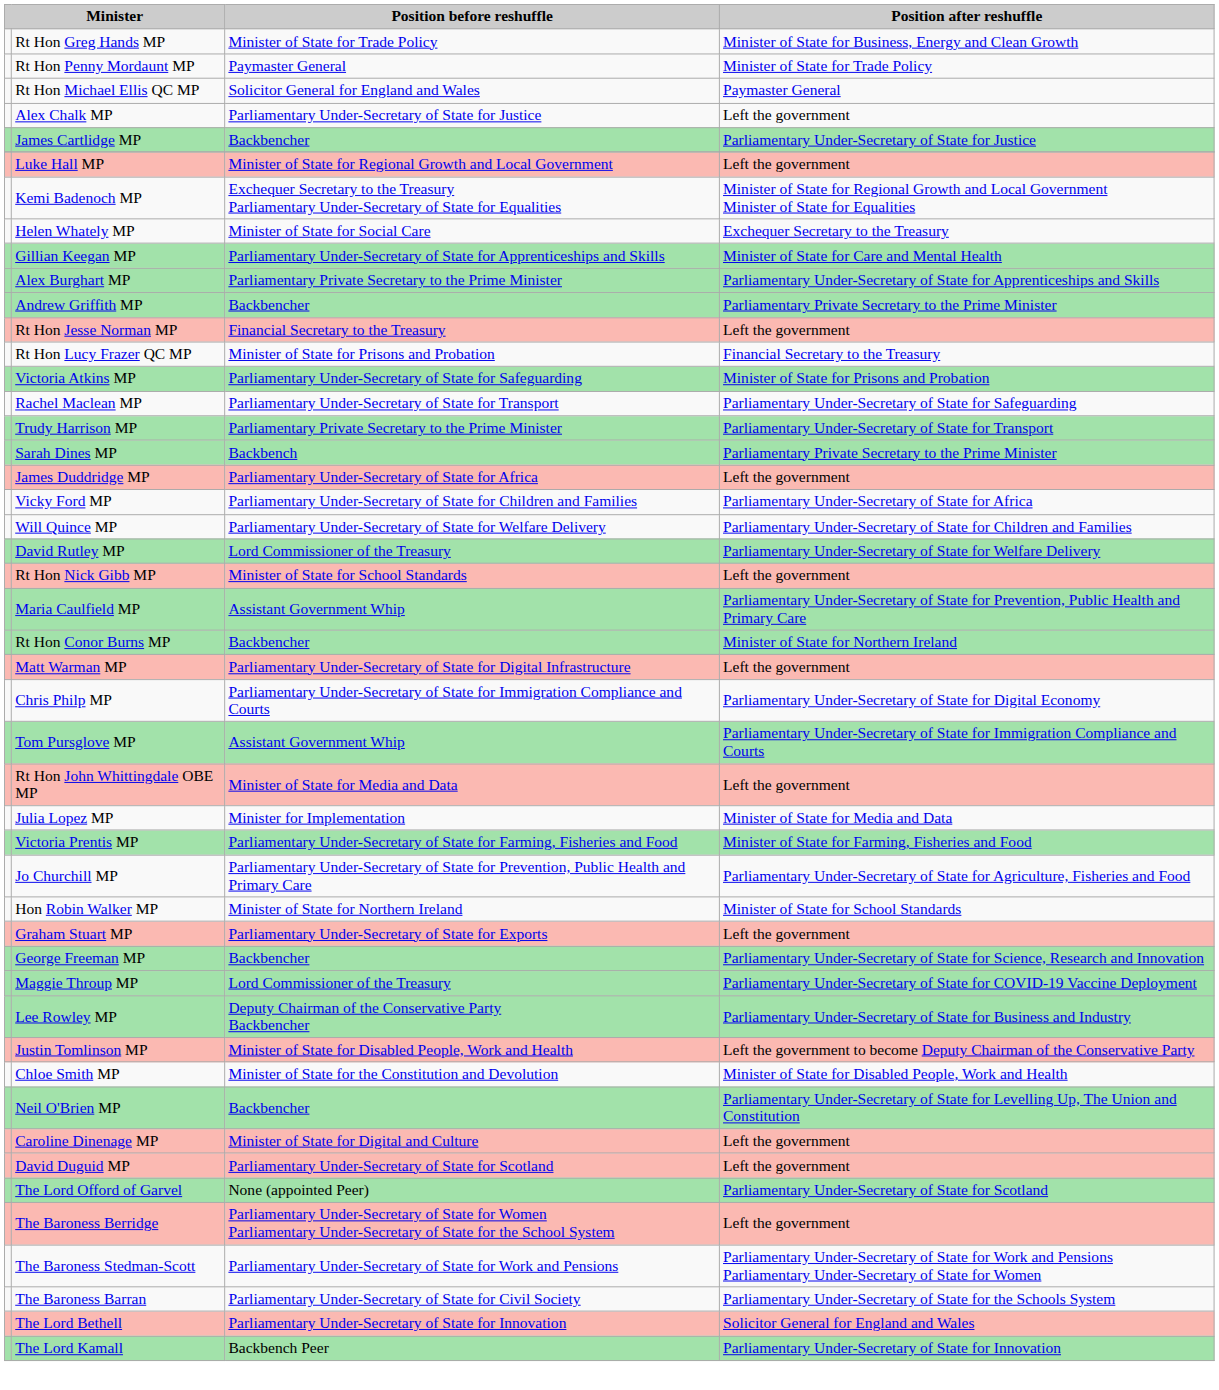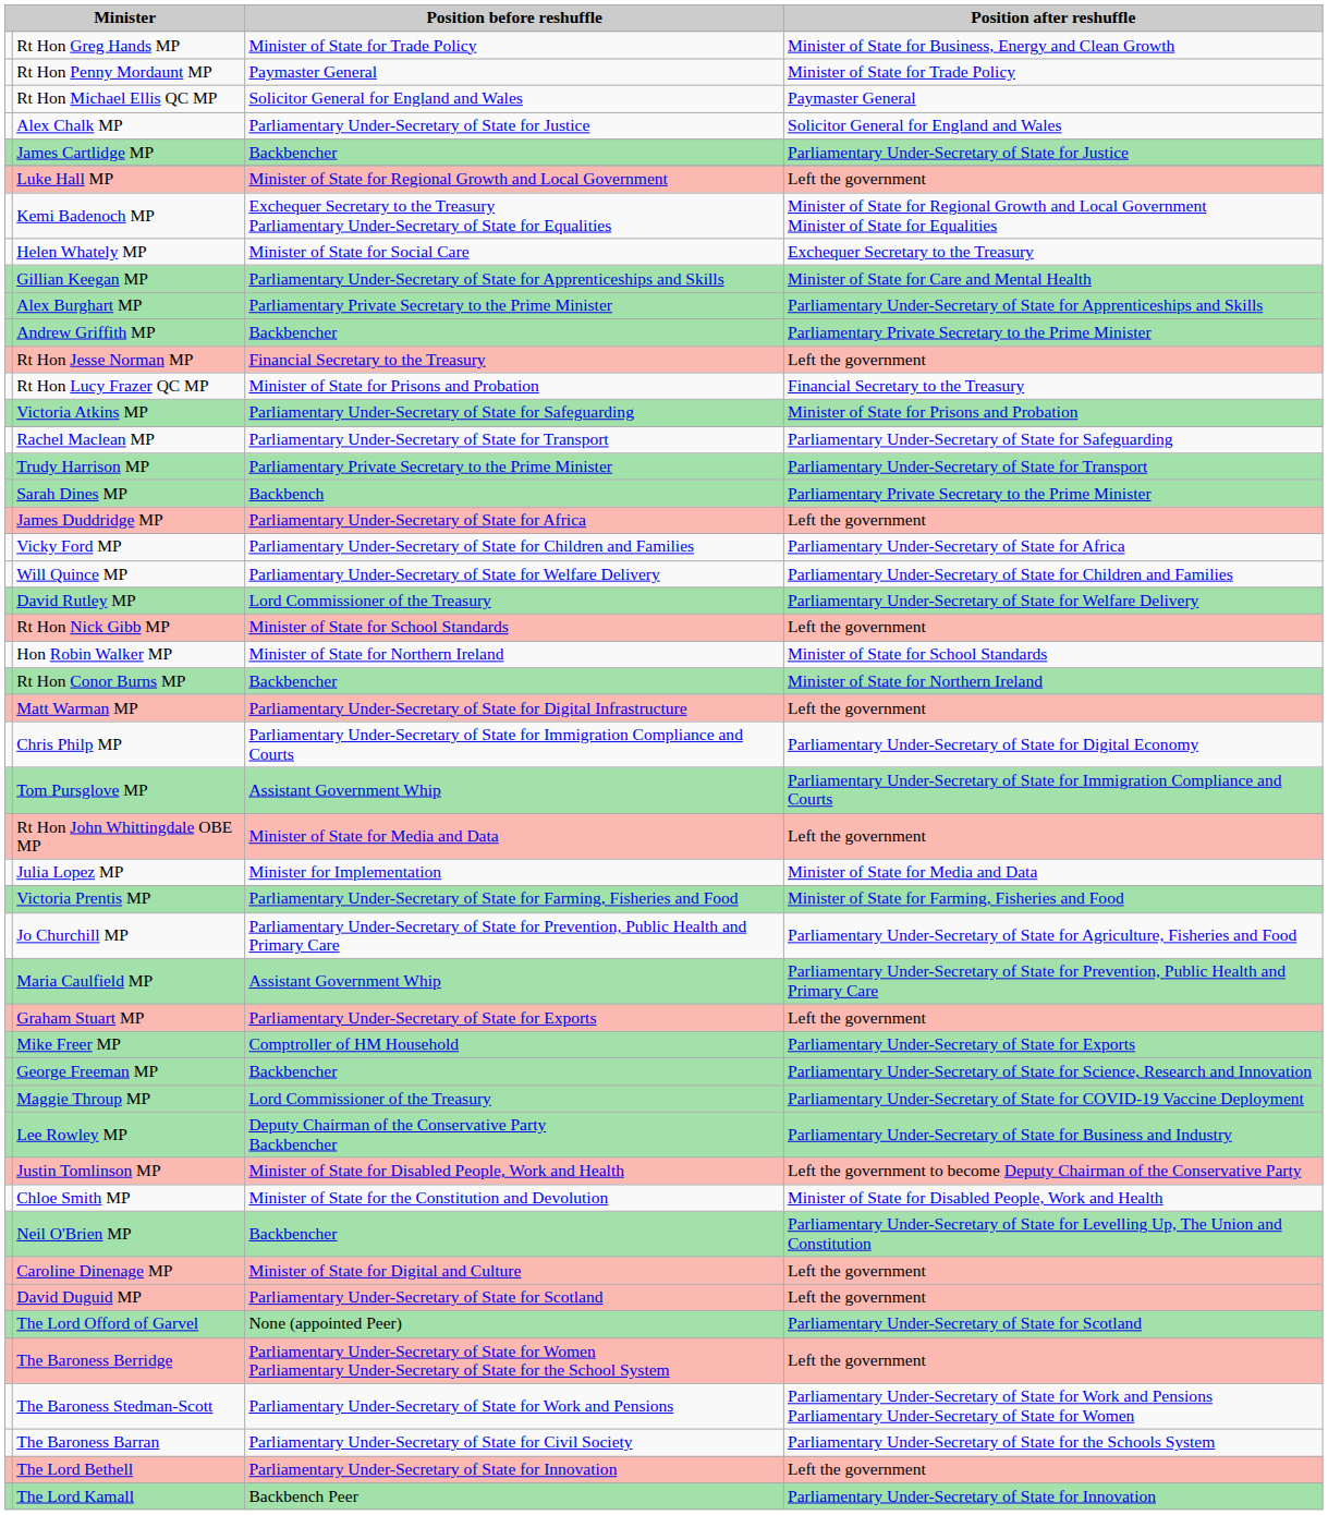Alex Chalk MP | Position after reshuffle: Left the government -> Solicitor General for England and Wales
rows swapped: Hon Robin Walker MP <-> Maria Caulfield MP
+ row: Mike Freer MP | Comptroller of HM Household | Parliamentary Under-Secretary of State for Exports
The Lord Bethell | Position after reshuffle: Solicitor General for England and Wales -> Left the government
